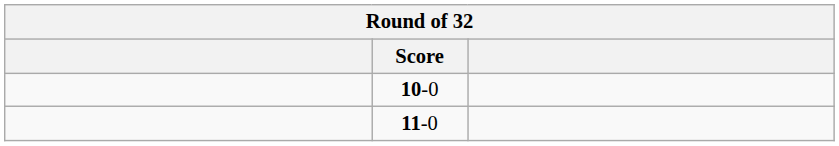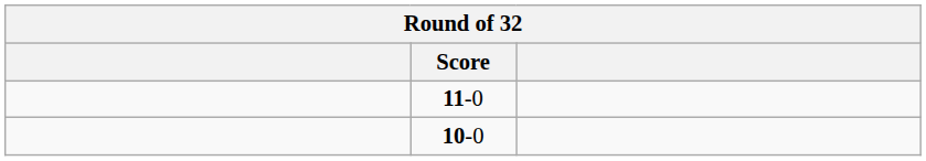rows swapped: 11-0 <-> 10-0
